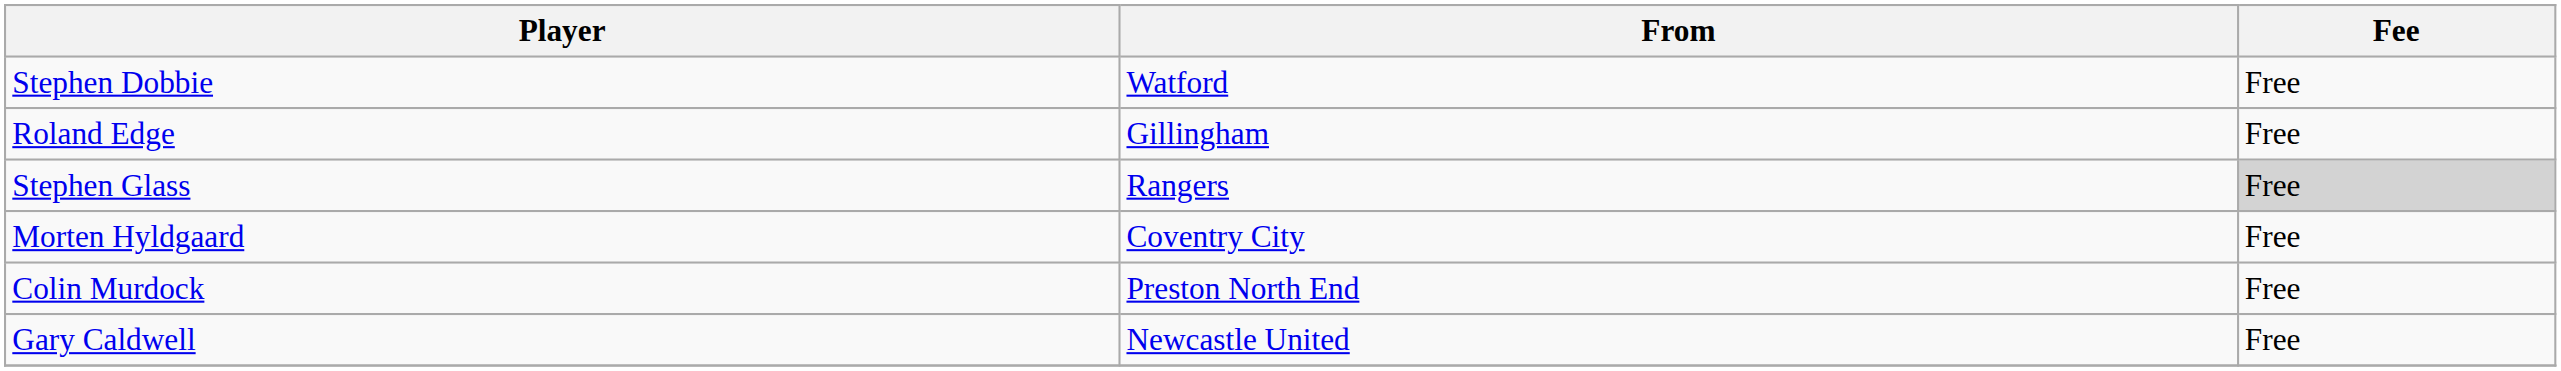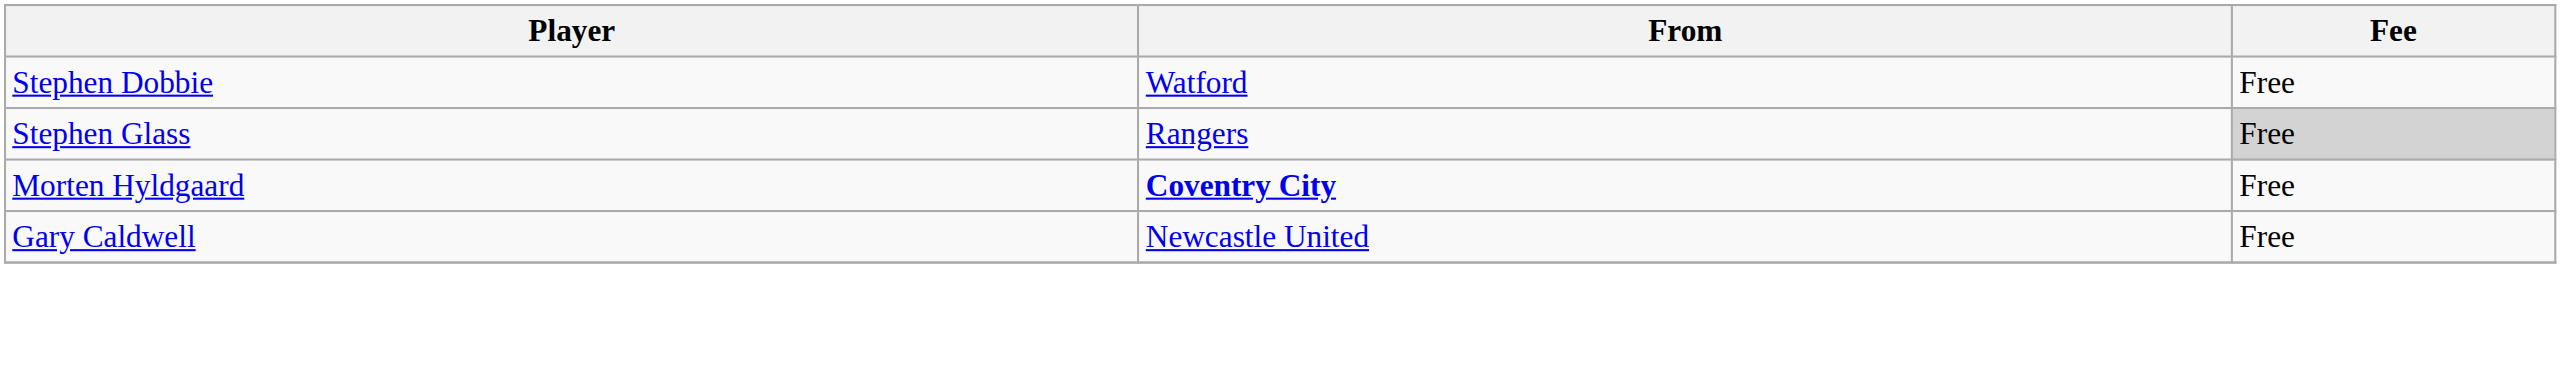- row: Roland Edge | Gillingham | Free
Morten Hyldgaard | From: normal -> bold
- row: Colin Murdock | Preston North End | Free
